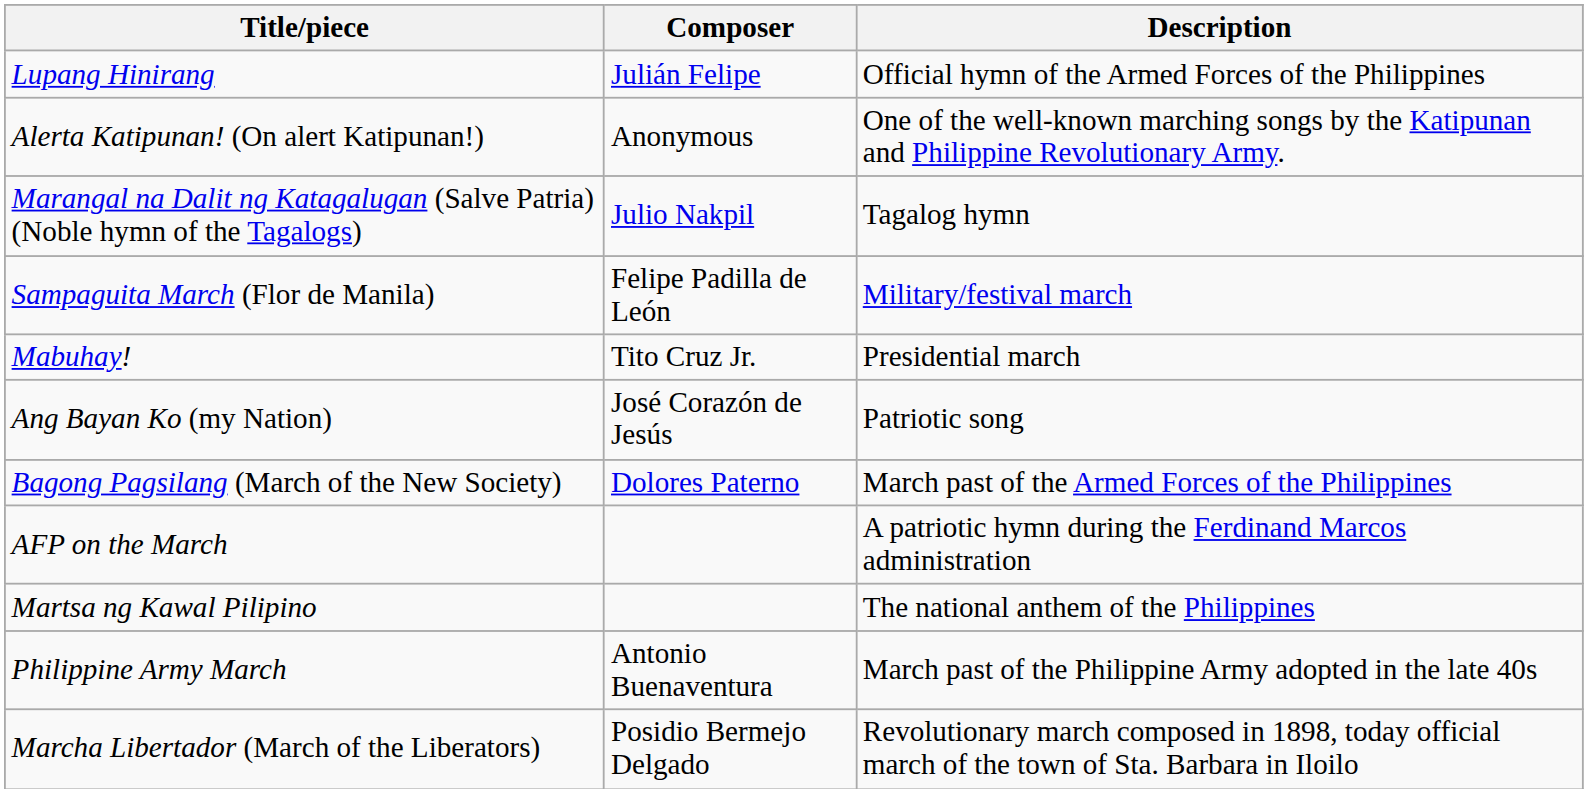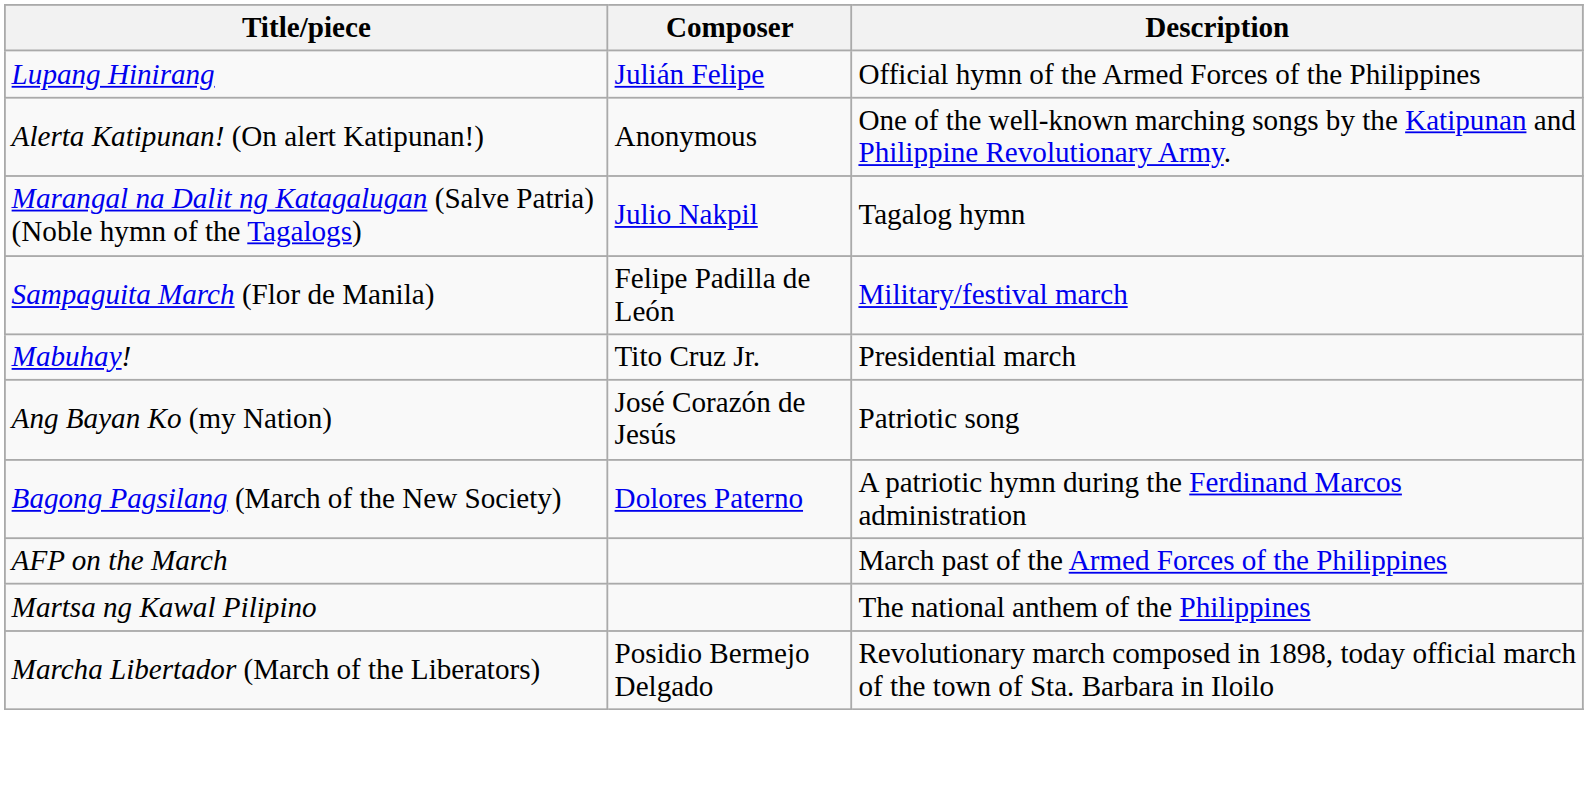Bagong Pagsilang (March of the New Society) | Description: March past of the Armed Forces of the Philippines -> A patriotic hymn during the Ferdinand Marcos administration
AFP on the March | Description: A patriotic hymn during the Ferdinand Marcos administration -> March past of the Armed Forces of the Philippines
- row: Philippine Army March | Antonio Buenaventura | March past of the Philippine Army adopted in the late 40s
